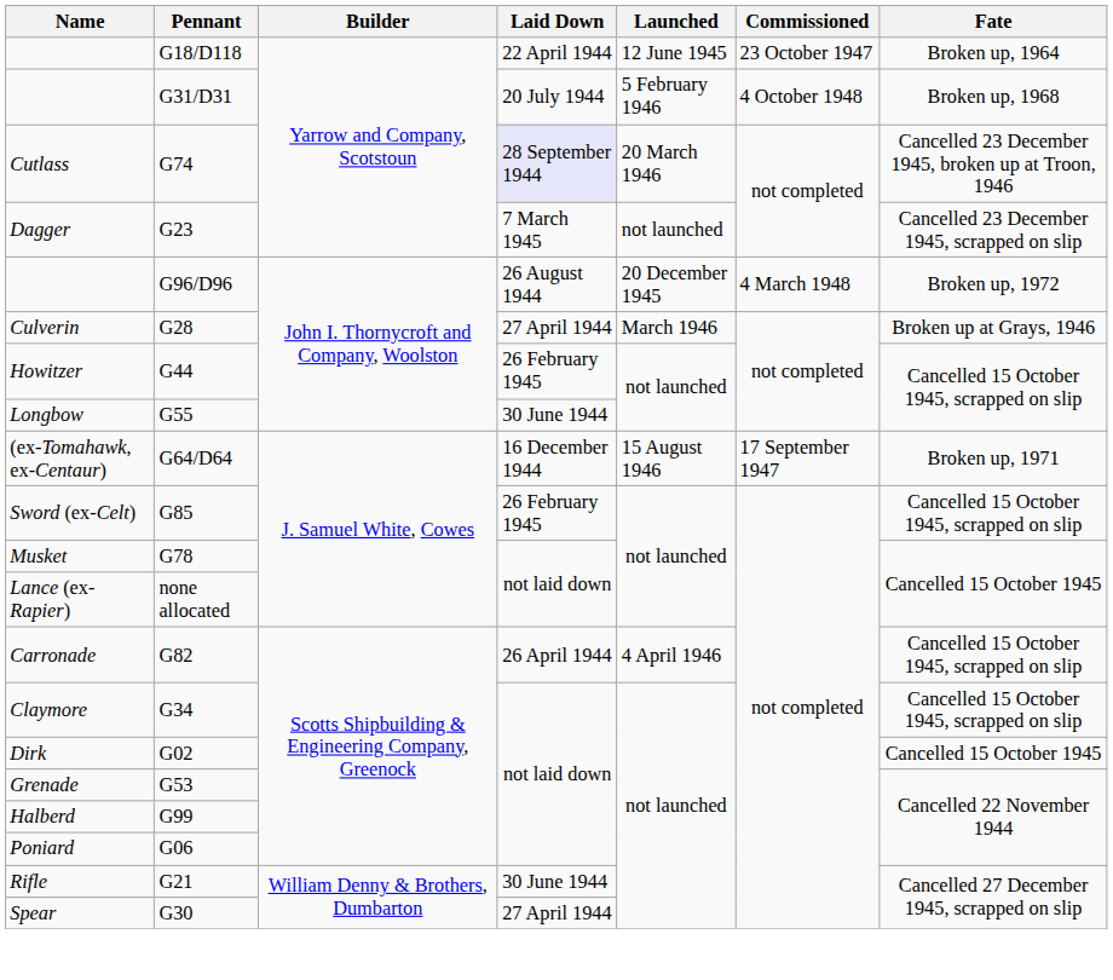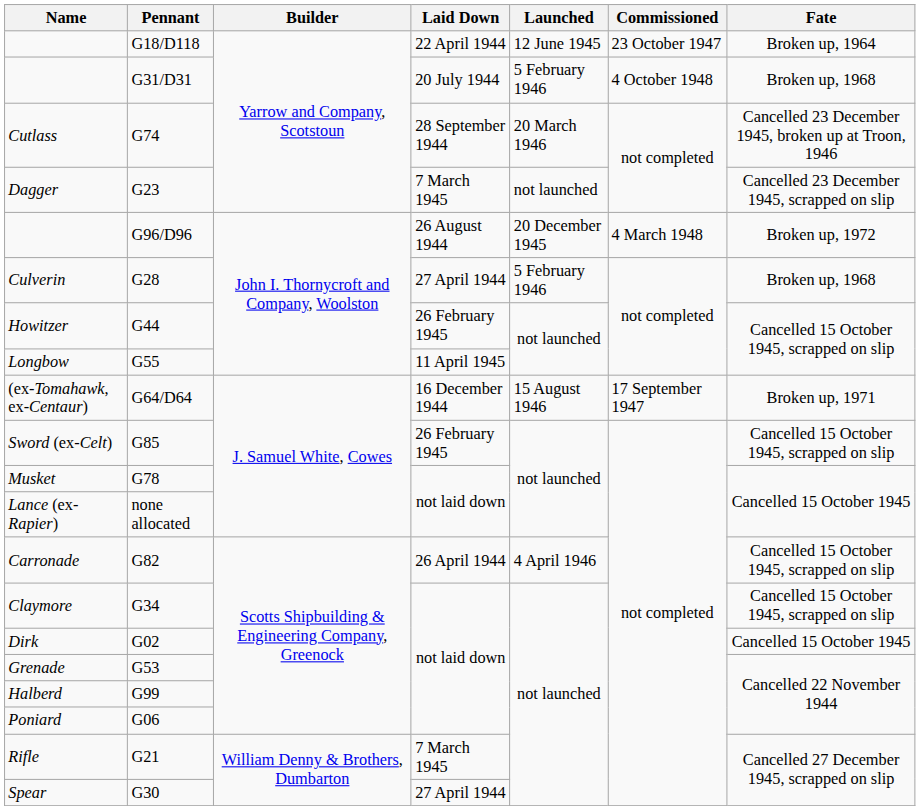Cutlass | Laid Down: lavender background -> no background
Culverin | Launched: March 1946 -> 5 February 1946
Culverin | Fate: Broken up at Grays, 1946 -> Broken up, 1968
Longbow | Laid Down: 30 June 1944 -> 11 April 1945
Rifle | Laid Down: 30 June 1944 -> 7 March 1945
